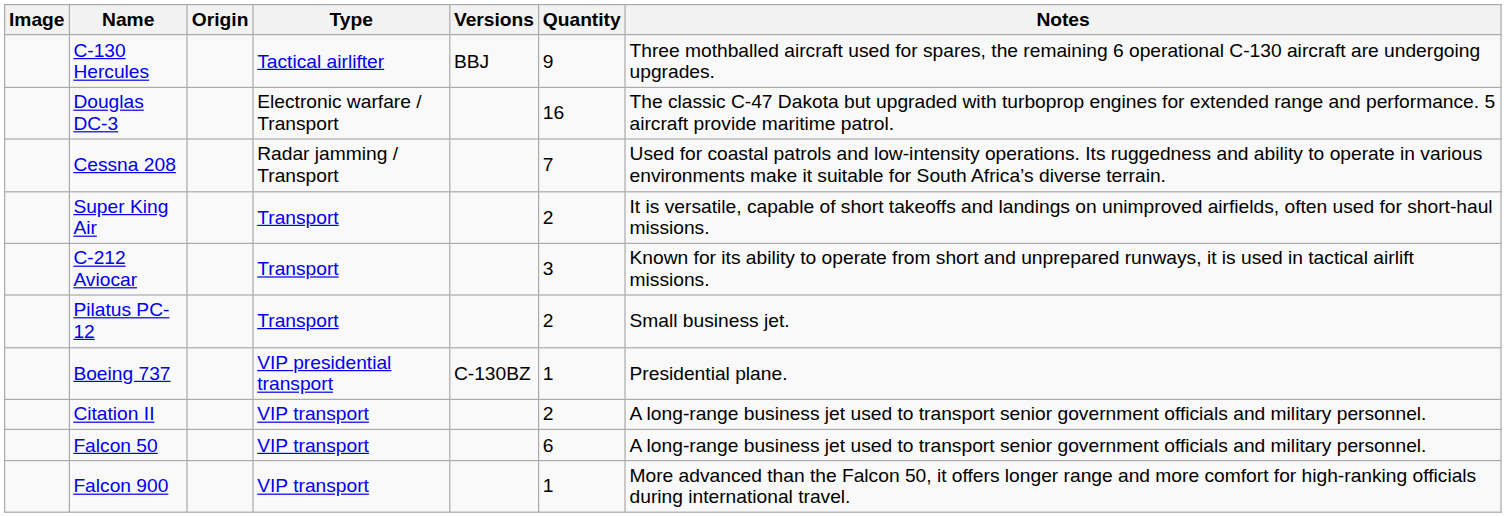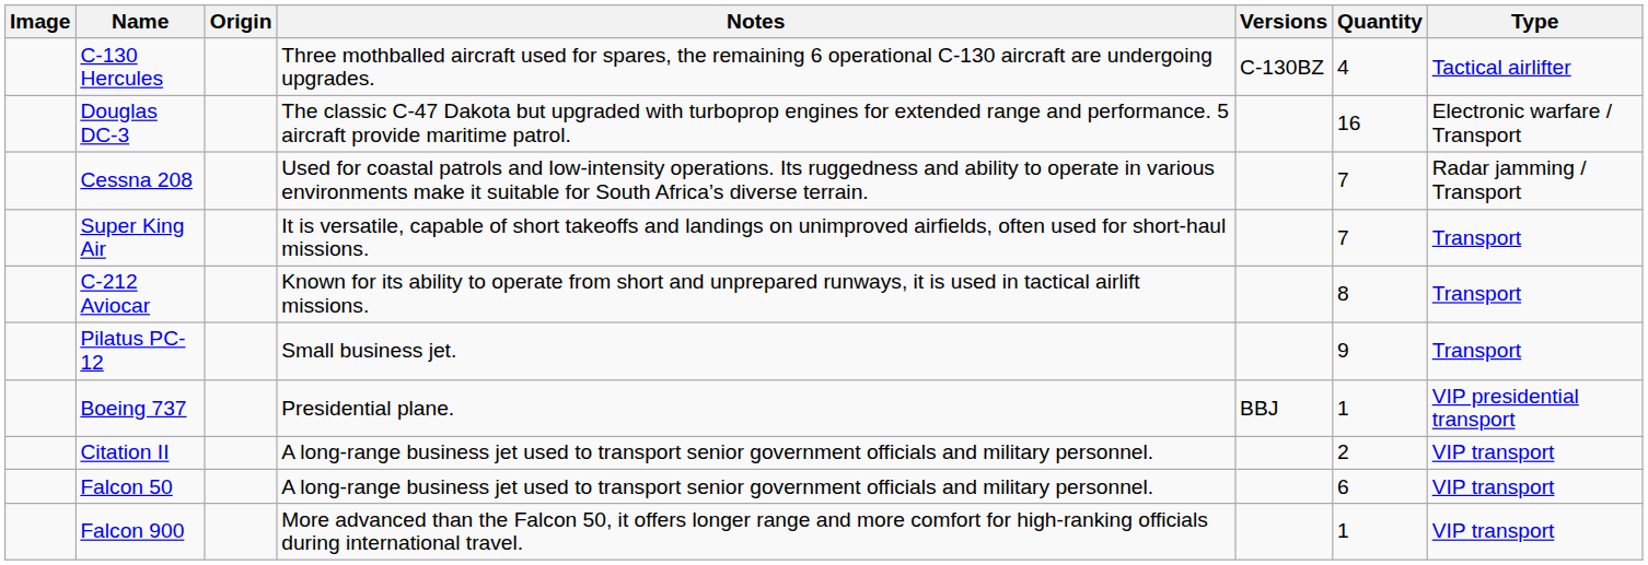columns swapped: Type <-> Notes
C-130 Hercules | Versions: BBJ -> C-130BZ
C-130 Hercules | Quantity: 9 -> 4
Super King Air | Quantity: 2 -> 7
C-212 Aviocar | Quantity: 3 -> 8
Pilatus PC-12 | Quantity: 2 -> 9
Boeing 737 | Versions: C-130BZ -> BBJ
